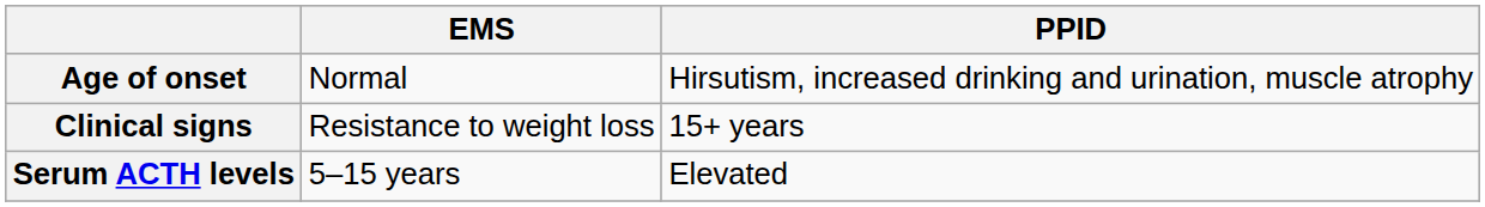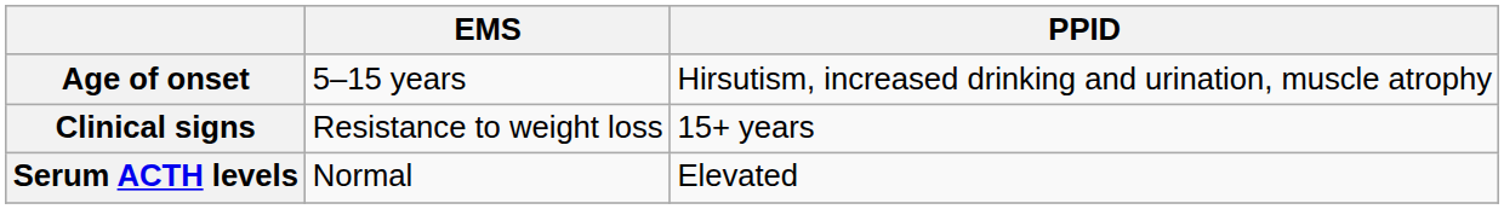Age of onset | EMS: Normal -> 5–15 years
Serum ACTH levels | EMS: 5–15 years -> Normal
